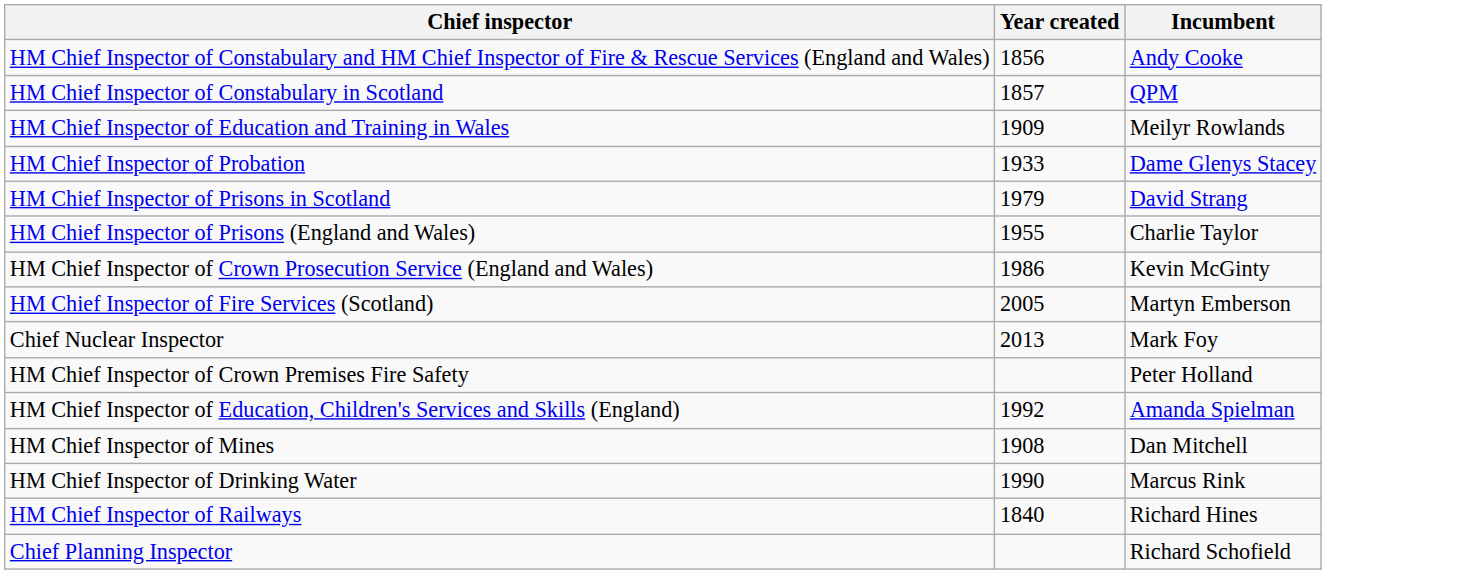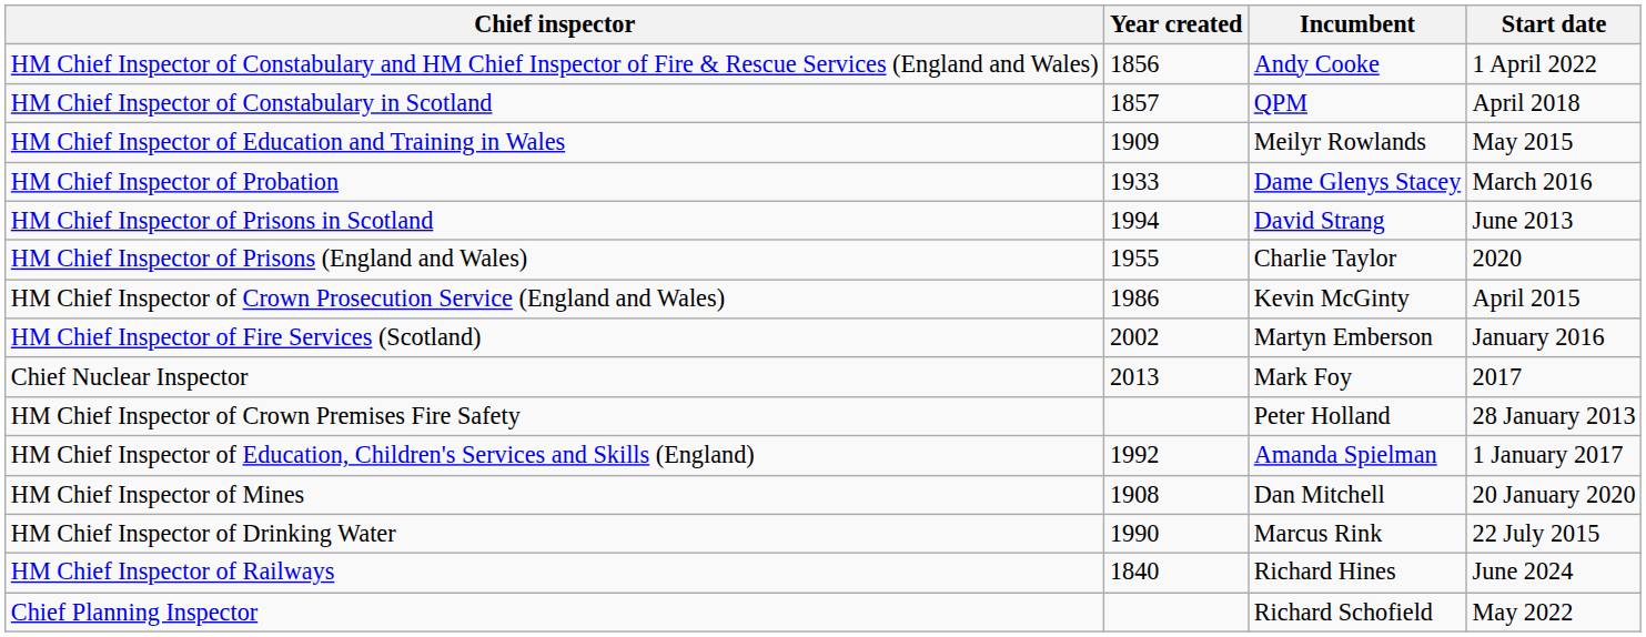+ column: Start date | 1 April 2022 | April 2018 | May 2015 | March 2016 | June 2013 | 2020 | April 2015 | January 2016 | 2017 | 28 January 2013 | 1 January 2017 | 20 January 2020 | 22 July 2015 | June 2024 | May 2022
HM Chief Inspector of Prisons in Scotland | Year created: 1979 -> 1994
HM Chief Inspector of Fire Services (Scotland) | Year created: 2005 -> 2002
